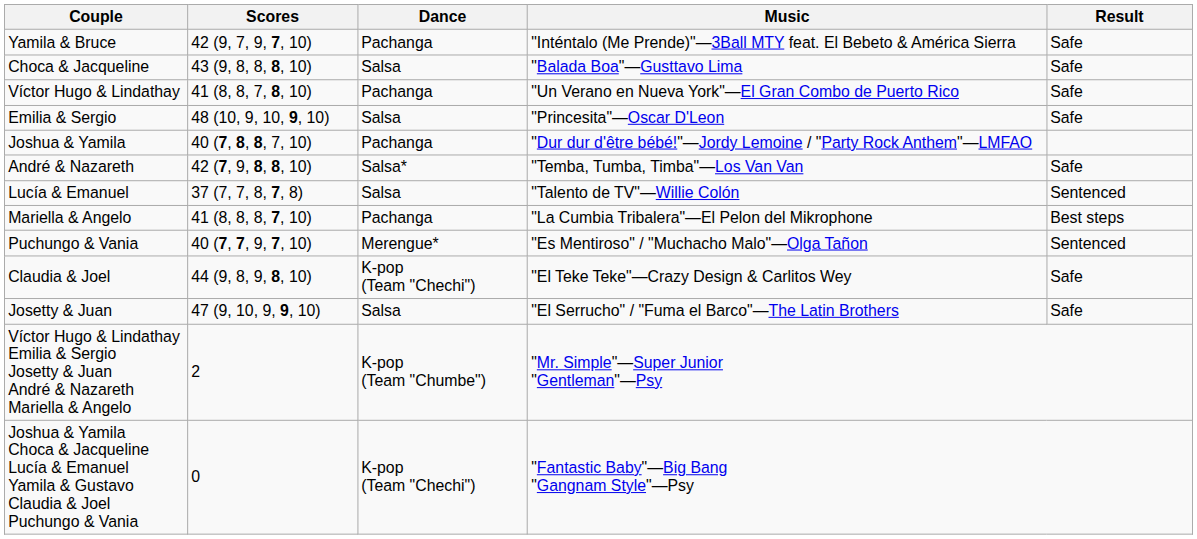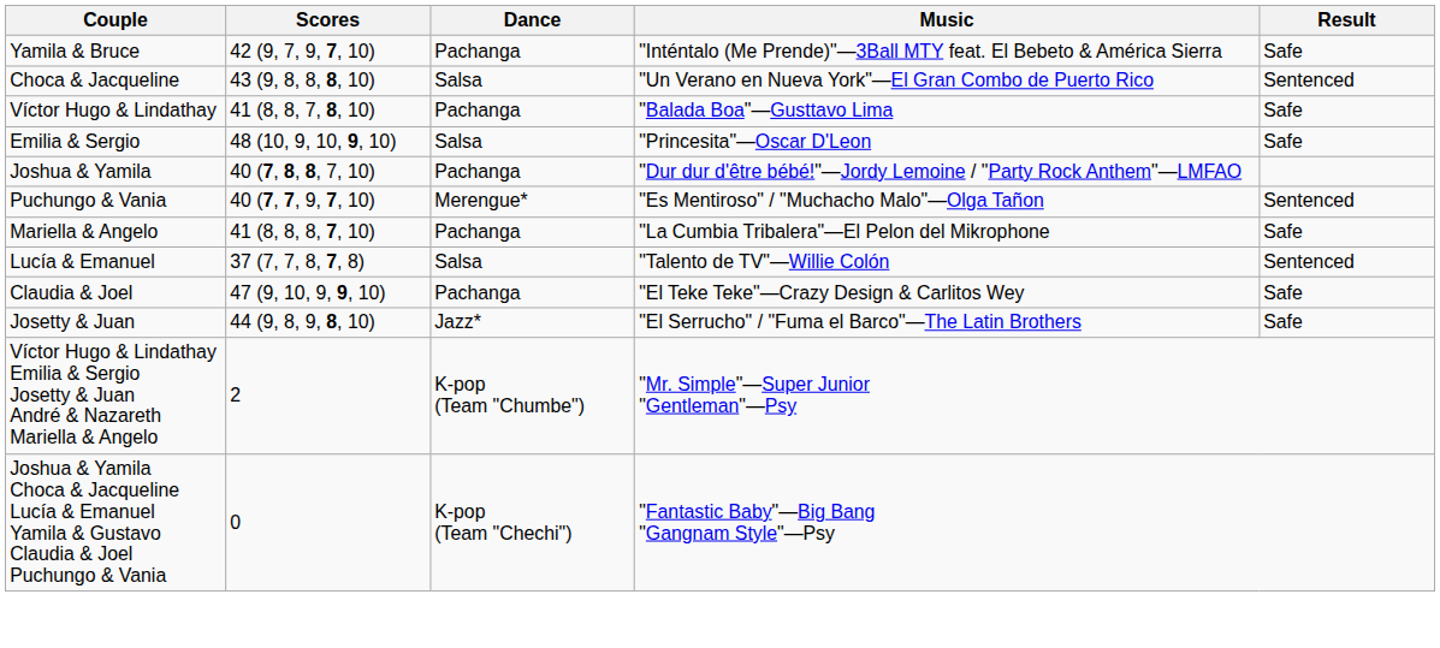Choca & Jacqueline | Music: "Balada Boa"—Gusttavo Lima -> "Un Verano en Nueva York"—El Gran Combo de Puerto Rico
Choca & Jacqueline | Result: Safe -> Sentenced
Víctor Hugo & Lindathay | Music: "Un Verano en Nueva York"—El Gran Combo de Puerto Rico -> "Balada Boa"—Gusttavo Lima
- row: André & Nazareth | 42 (7, 9, 8, 8, 10) | Salsa* | "Temba, Tumba, Timba"—Los Van Van | Safe
rows swapped: Puchungo & Vania <-> Lucía & Emanuel
Mariella & Angelo | Result: Best steps -> Safe
Claudia & Joel | Scores: 44 (9, 8, 9, 8, 10) -> 47 (9, 10, 9, 9, 10)
Claudia & Joel | Dance: K-pop (Team "Chechi") -> Pachanga
Josetty & Juan | Scores: 47 (9, 10, 9, 9, 10) -> 44 (9, 8, 9, 8, 10)
Josetty & Juan | Dance: Salsa -> Jazz*
